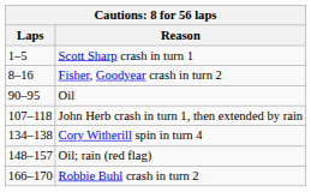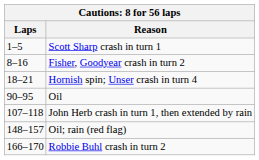+ row: 18–21 | Hornish spin; Unser crash in turn 4
- row: 134–138 | Cory Witherill spin in turn 4
